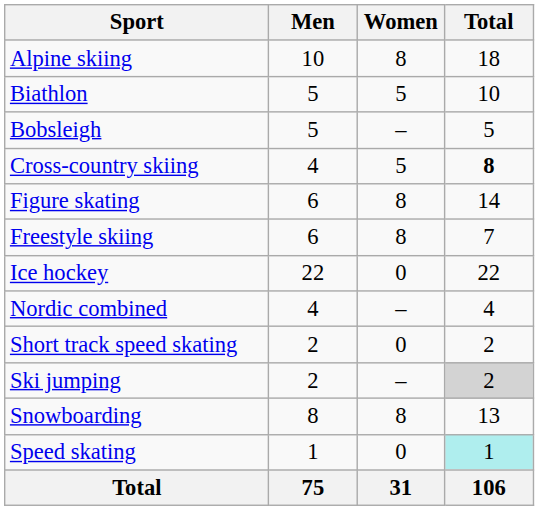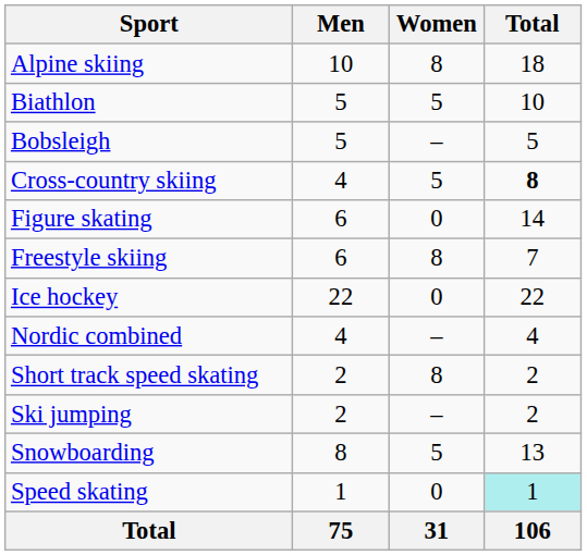Figure skating | Women: 8 -> 0
Short track speed skating | Women: 0 -> 8
Ski jumping | Total: lightgrey background -> no background
Snowboarding | Women: 8 -> 5
